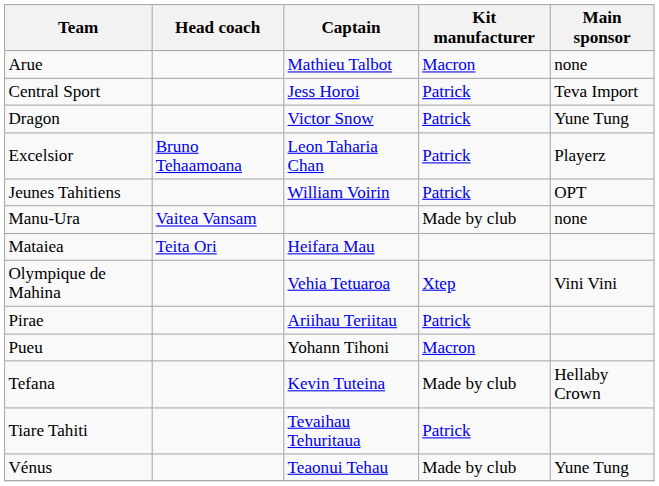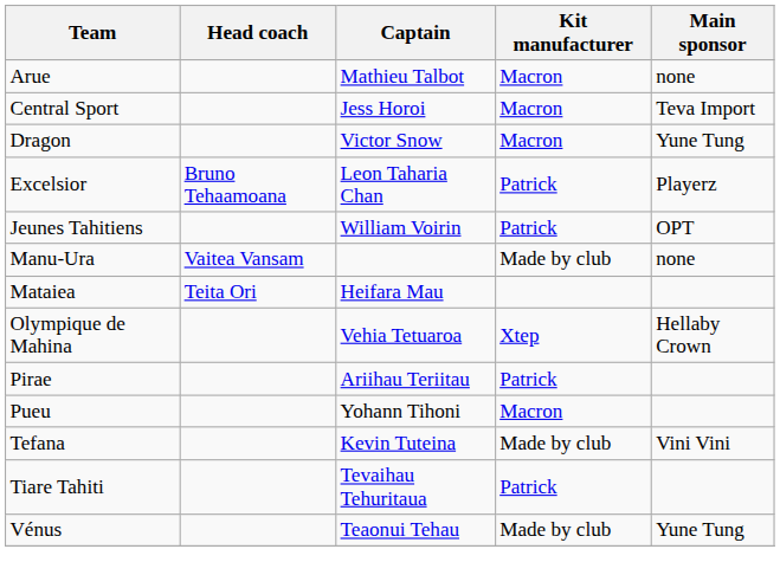Central Sport | Kit manufacturer: Patrick -> Macron
Dragon | Kit manufacturer: Patrick -> Macron
Olympique de Mahina | Main sponsor: Vini Vini -> Hellaby Crown
Tefana | Main sponsor: Hellaby Crown -> Vini Vini
